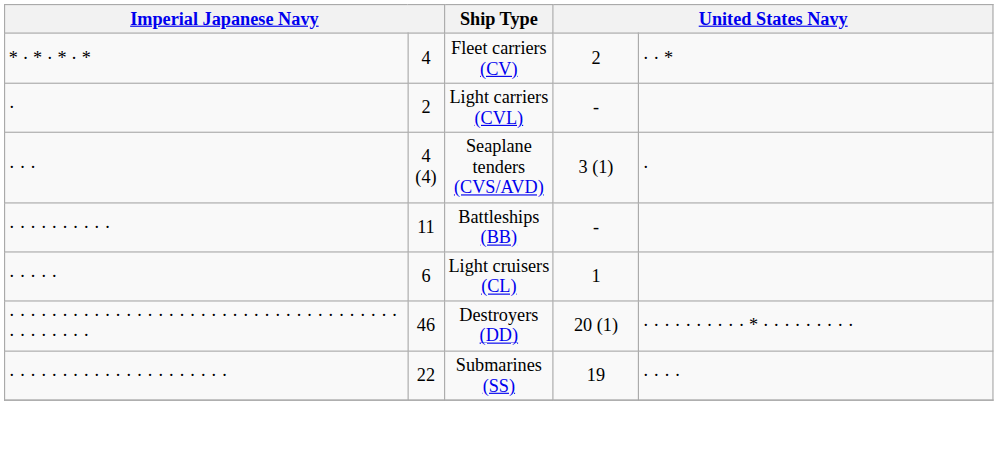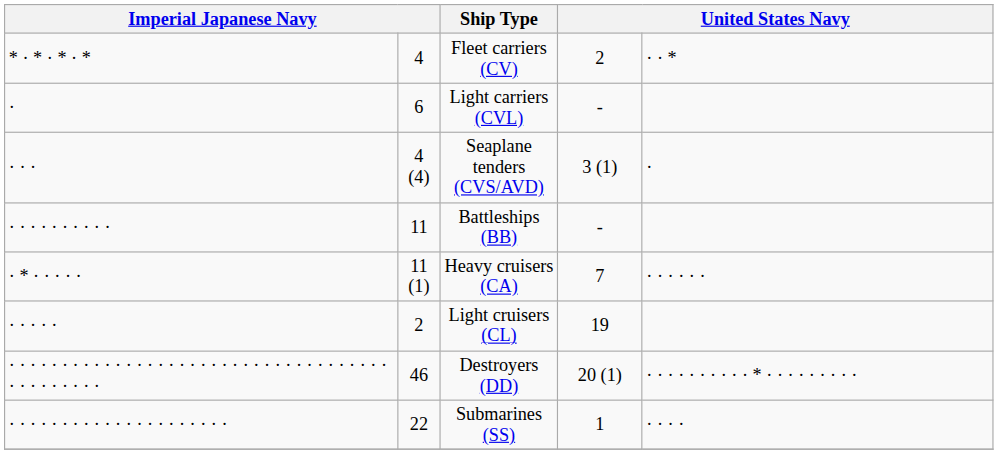Light carriers (CVL) | column 2: 2 -> 6
+ row: · * · · · · · | 11 (1) | Heavy cruisers (CA) | 7 | · · · · · ·
Light cruisers (CL) | column 2: 6 -> 2
Light cruisers (CL) | column 4: 1 -> 19
Submarines (SS) | column 4: 19 -> 1
